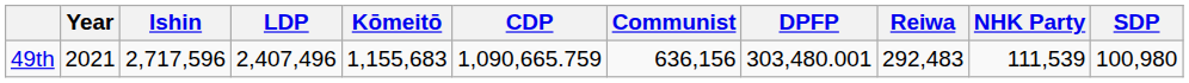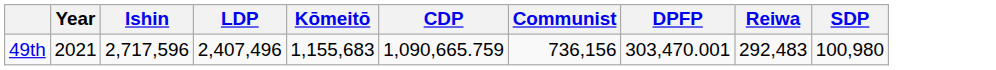- column: NHK Party | 111,539
49th | Communist: 636,156 -> 736,156
49th | DPFP: 303,480.001 -> 303,470.001
